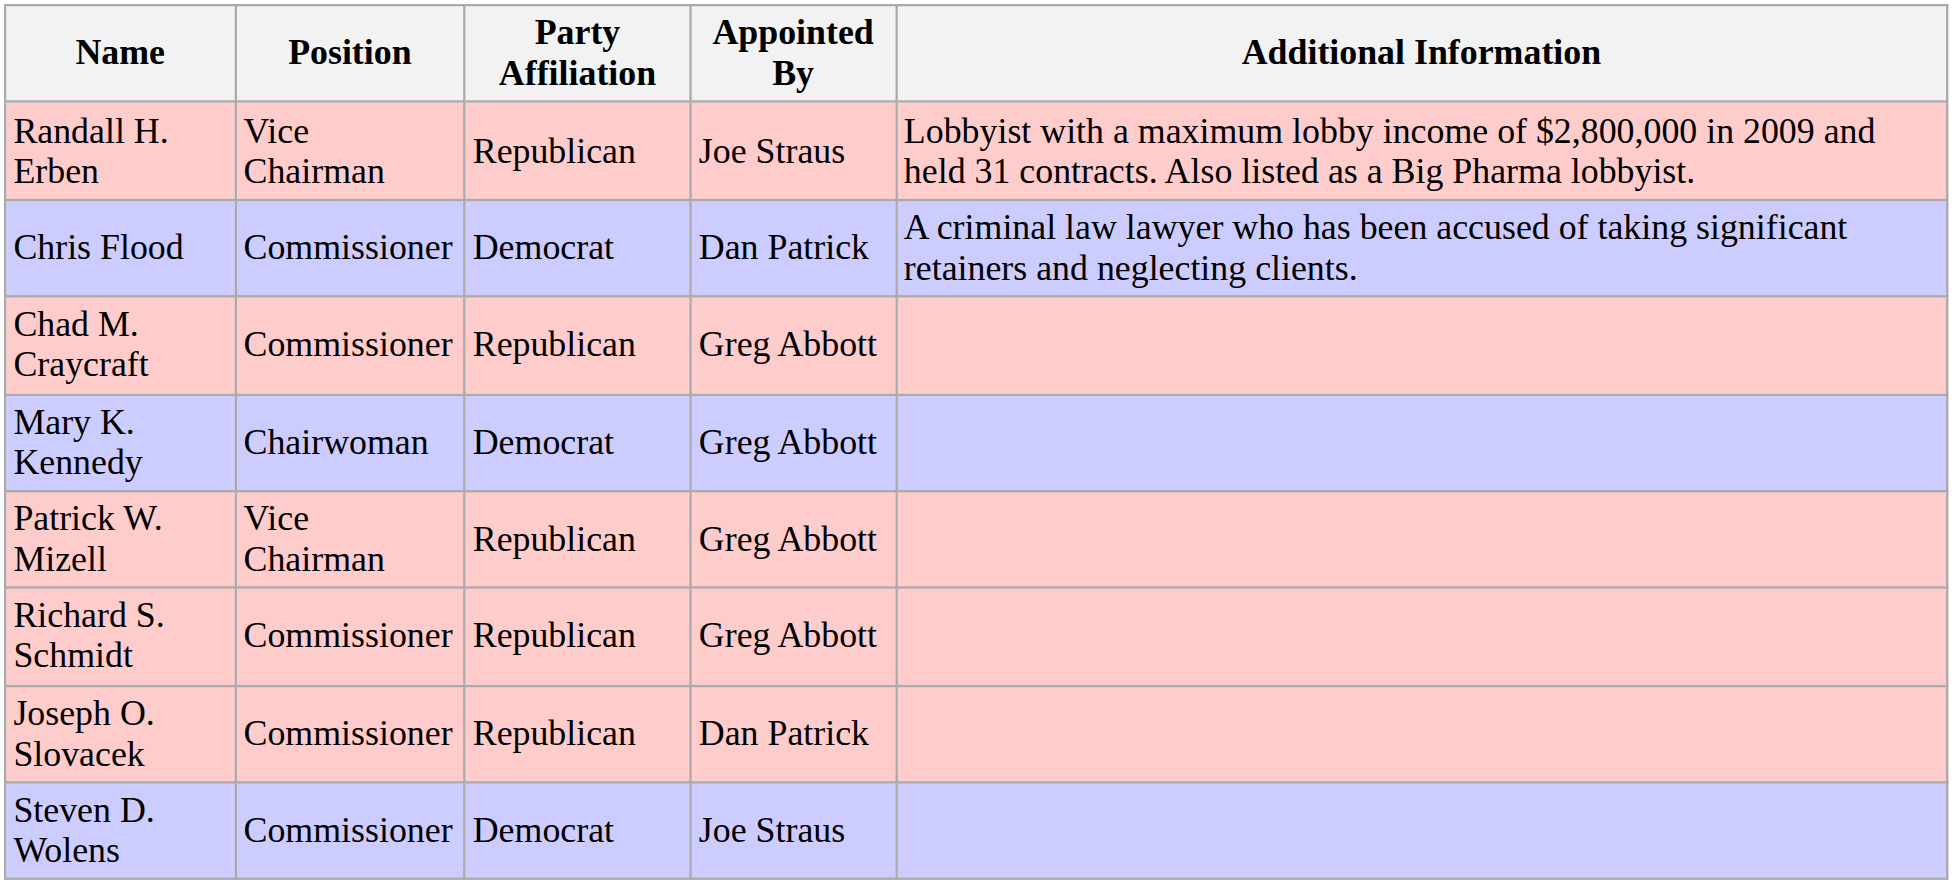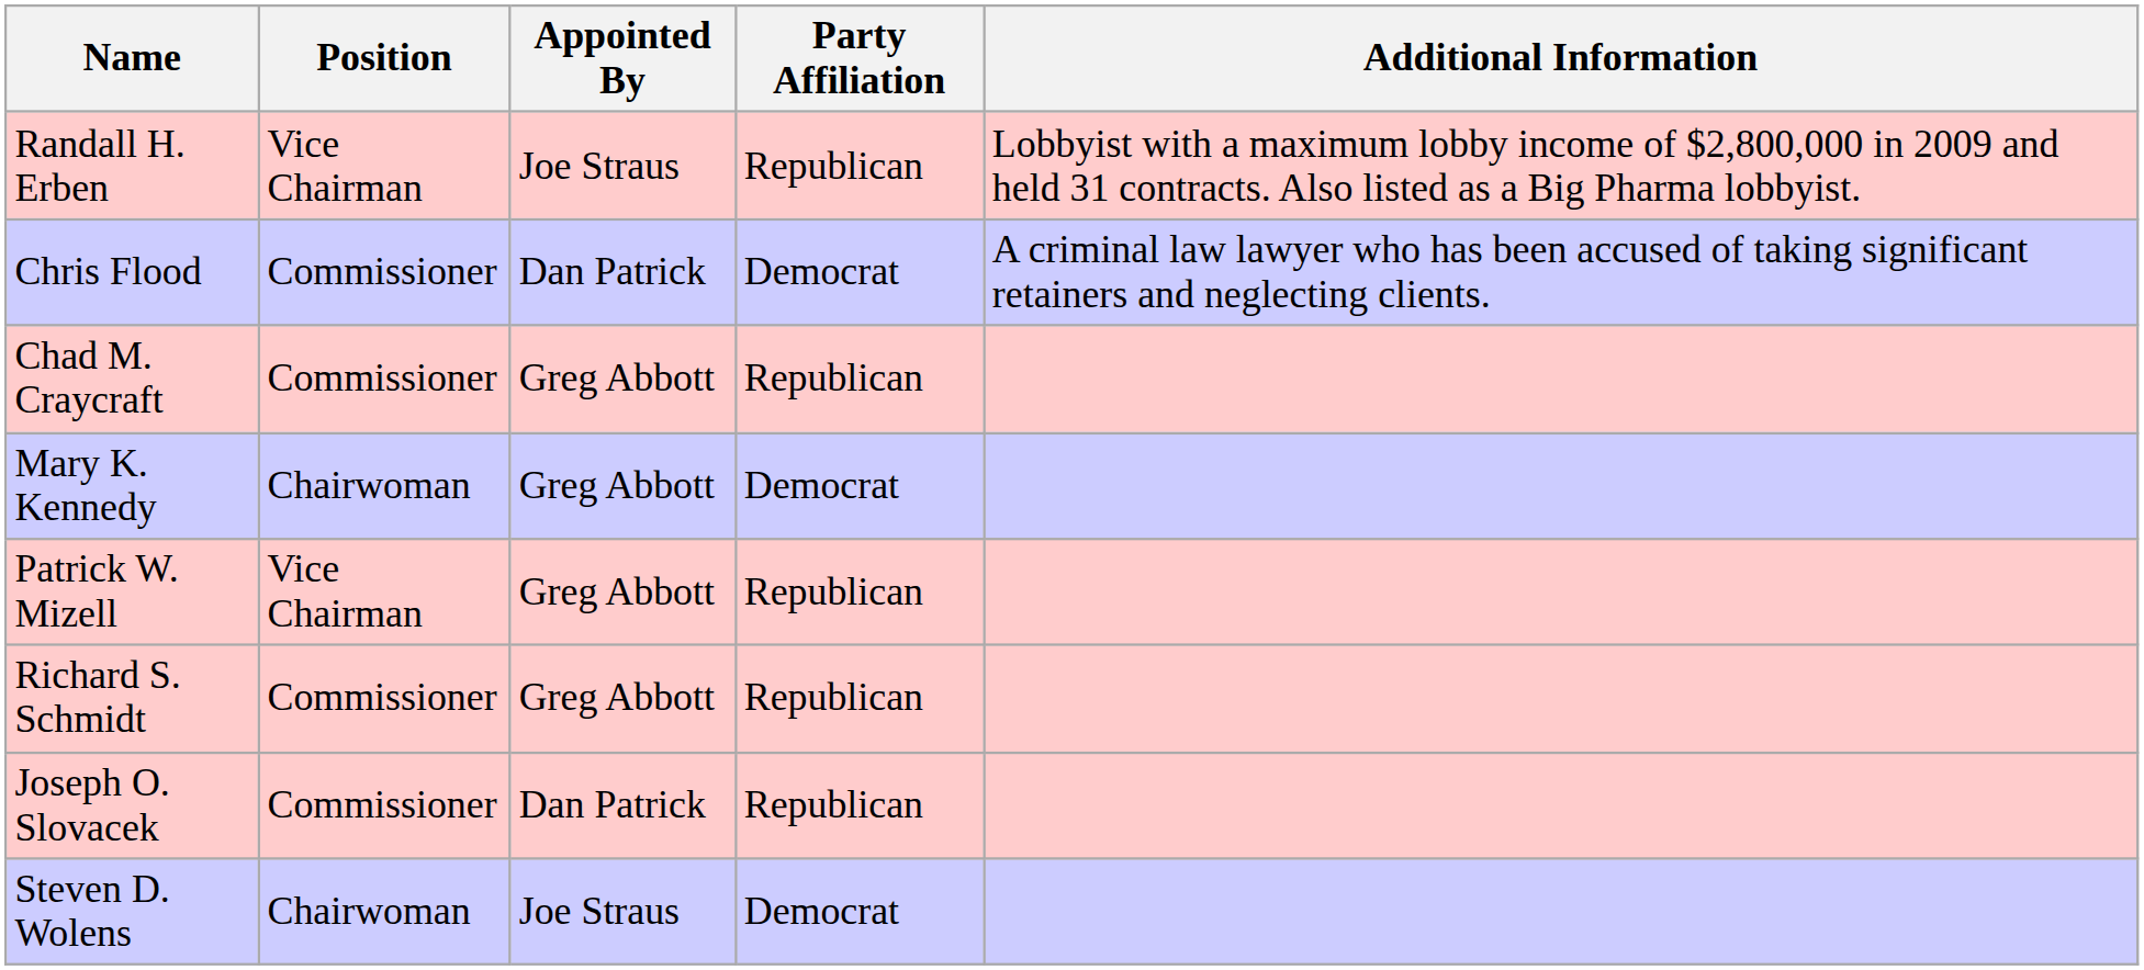columns swapped: Party Affiliation <-> Appointed By
Steven D. Wolens | Position: Commissioner -> Chairwoman
